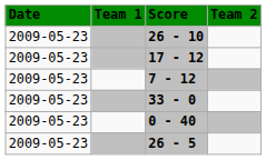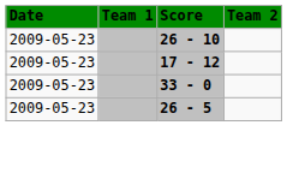- row: 2009-05-23 | 7 - 12
- row: 2009-05-23 | 0 - 40
